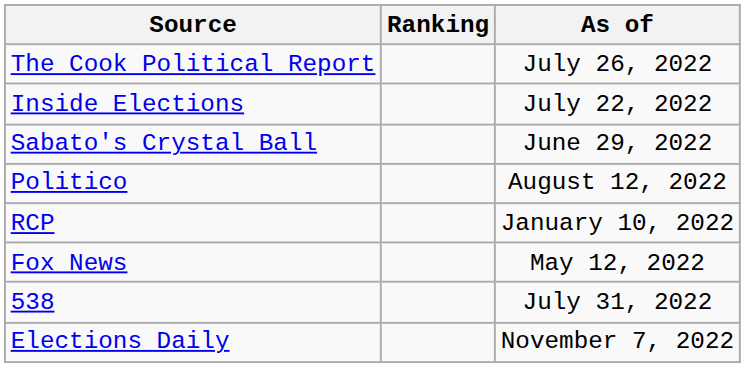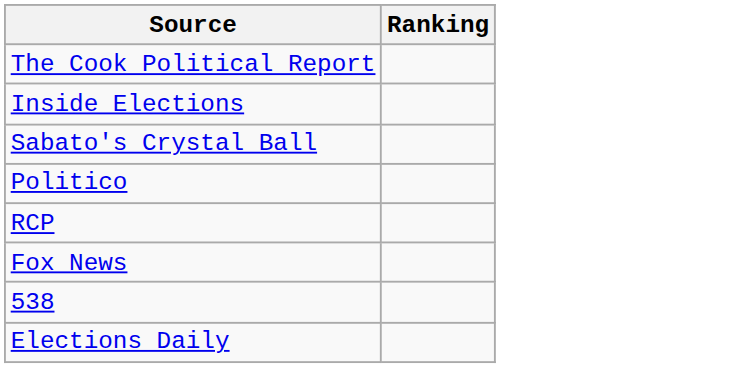- column: As of | July 26, 2022 | July 22, 2022 | June 29, 2022 | August 12, 2022 | January 10, 2022 | May 12, 2022 | July 31, 2022 | November 7, 2022
